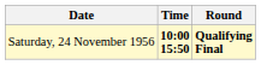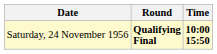columns swapped: Time <-> Round
